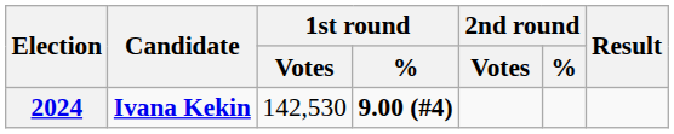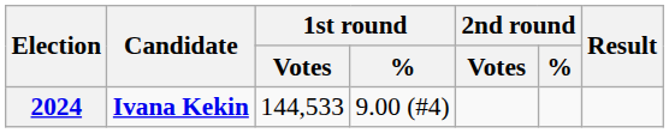2024 | 1st round / Votes: 142,530 -> 144,533
2024 | 1st round / %: bold -> normal
